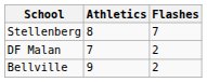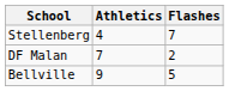Stellenberg | Athletics: 8 -> 4
Bellville | Flashes: 2 -> 5
